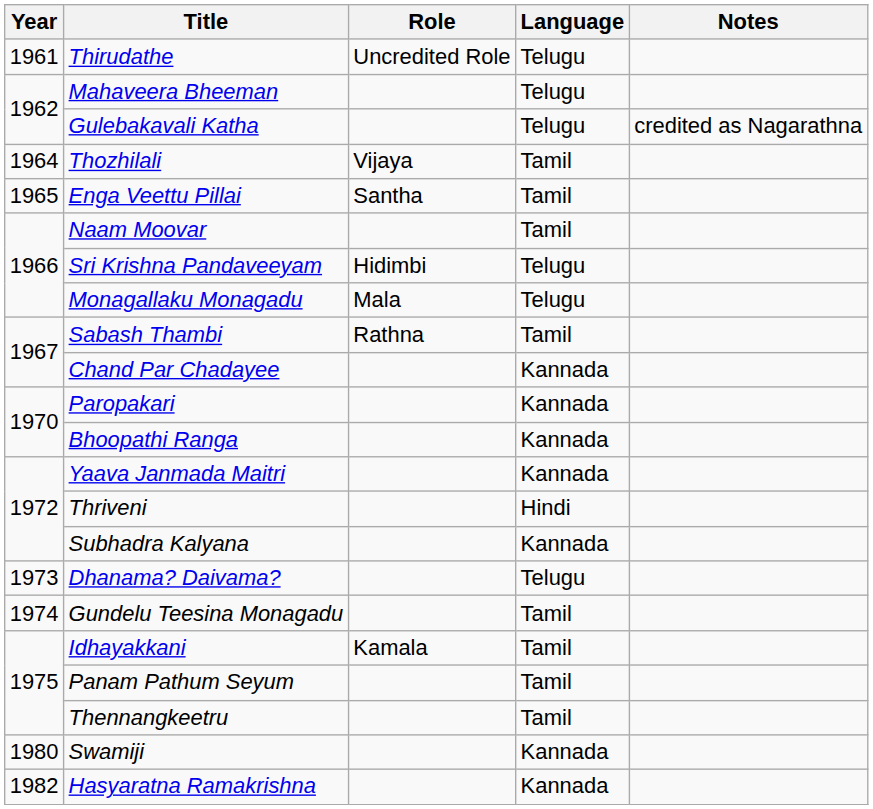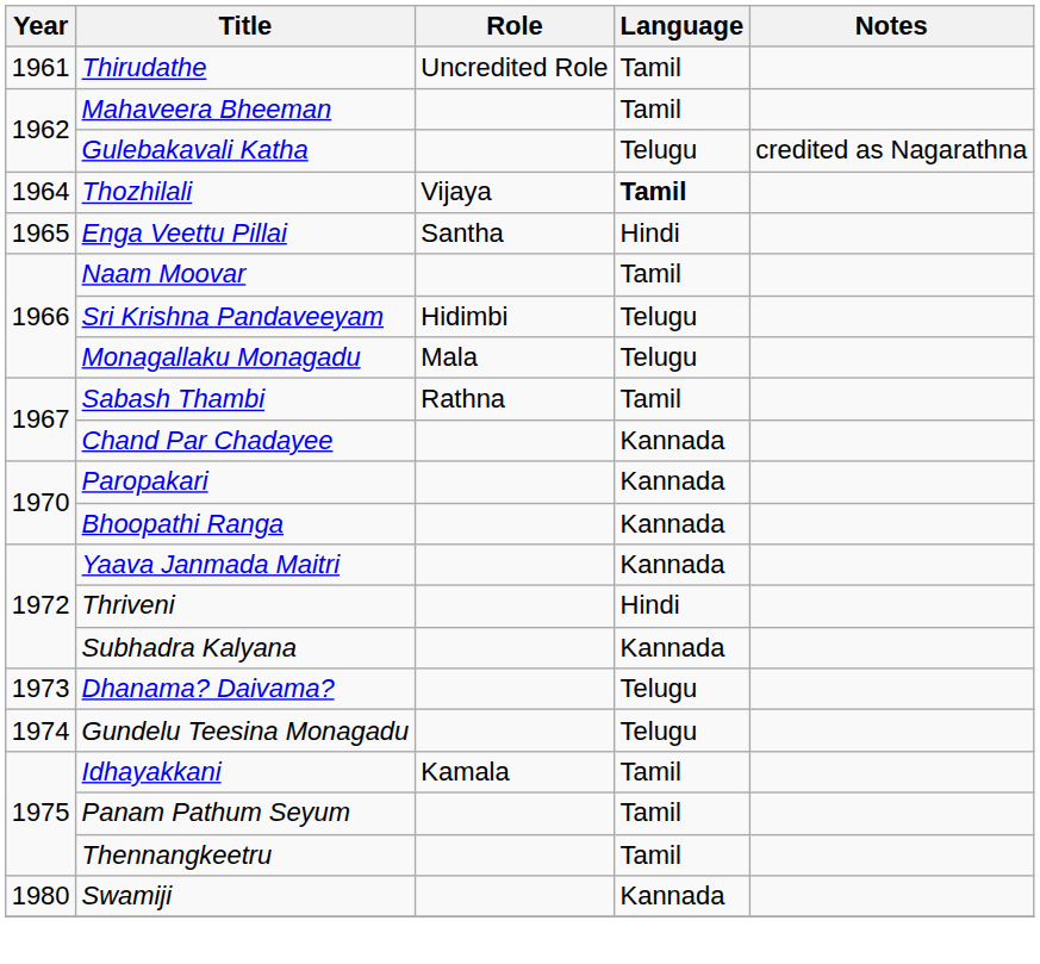Thirudathe | Language: Telugu -> Tamil
Mahaveera Bheeman | Language: Telugu -> Tamil
Thozhilali | Language: normal -> bold
Enga Veettu Pillai | Language: Tamil -> Hindi
Gundelu Teesina Monagadu | Language: Tamil -> Telugu
- row: 1982 | Hasyaratna Ramakrishna | Kannada
